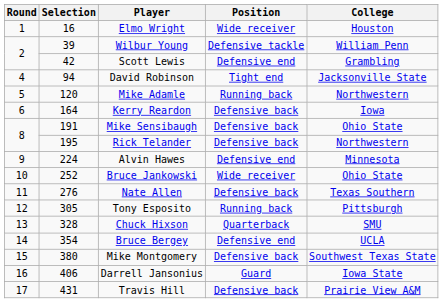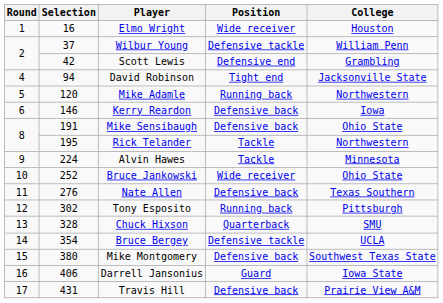Wilbur Young | Selection: 39 -> 37
Kerry Reardon | Selection: 164 -> 146
Rick Telander | Position: Defensive back -> Tackle
Alvin Hawes | Position: Defensive end -> Tackle
Tony Esposito | Selection: 305 -> 302
Bruce Bergey | Position: Defensive end -> Defensive tackle
